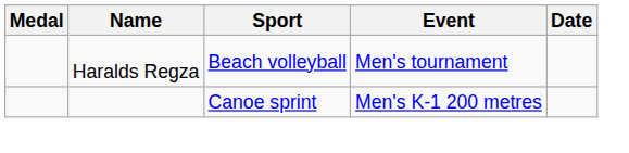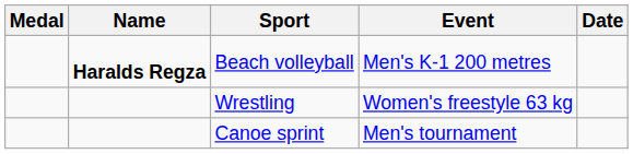Beach volleyball | Name: normal -> bold
Beach volleyball | Event: Men's tournament -> Men's K-1 200 metres
+ row: Wrestling | Women's freestyle 63 kg
Canoe sprint | Event: Men's K-1 200 metres -> Men's tournament
